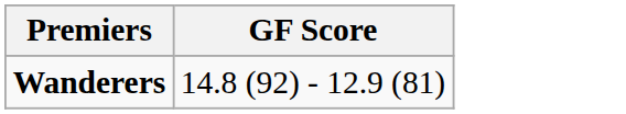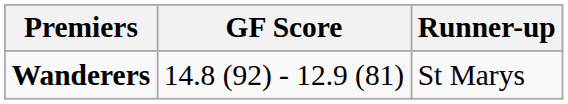+ column: Runner-up | St Marys
